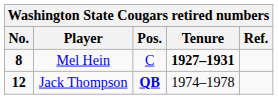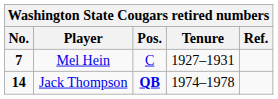Mel Hein | No.: 8 -> 7
Mel Hein | Tenure: bold -> normal
Jack Thompson | No.: 12 -> 14
